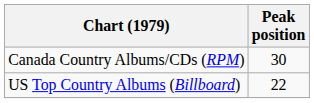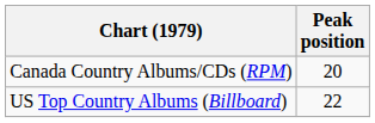Canada Country Albums/CDs (RPM) | Peak position: 30 -> 20
